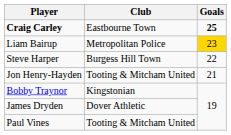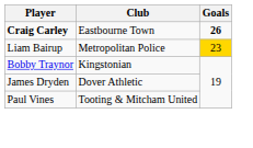Craig Carley | Goals: 25 -> 26
- row: Steve Harper | Burgess Hill Town | 22
- row: Jon Henry-Hayden | Tooting & Mitcham United | 21
